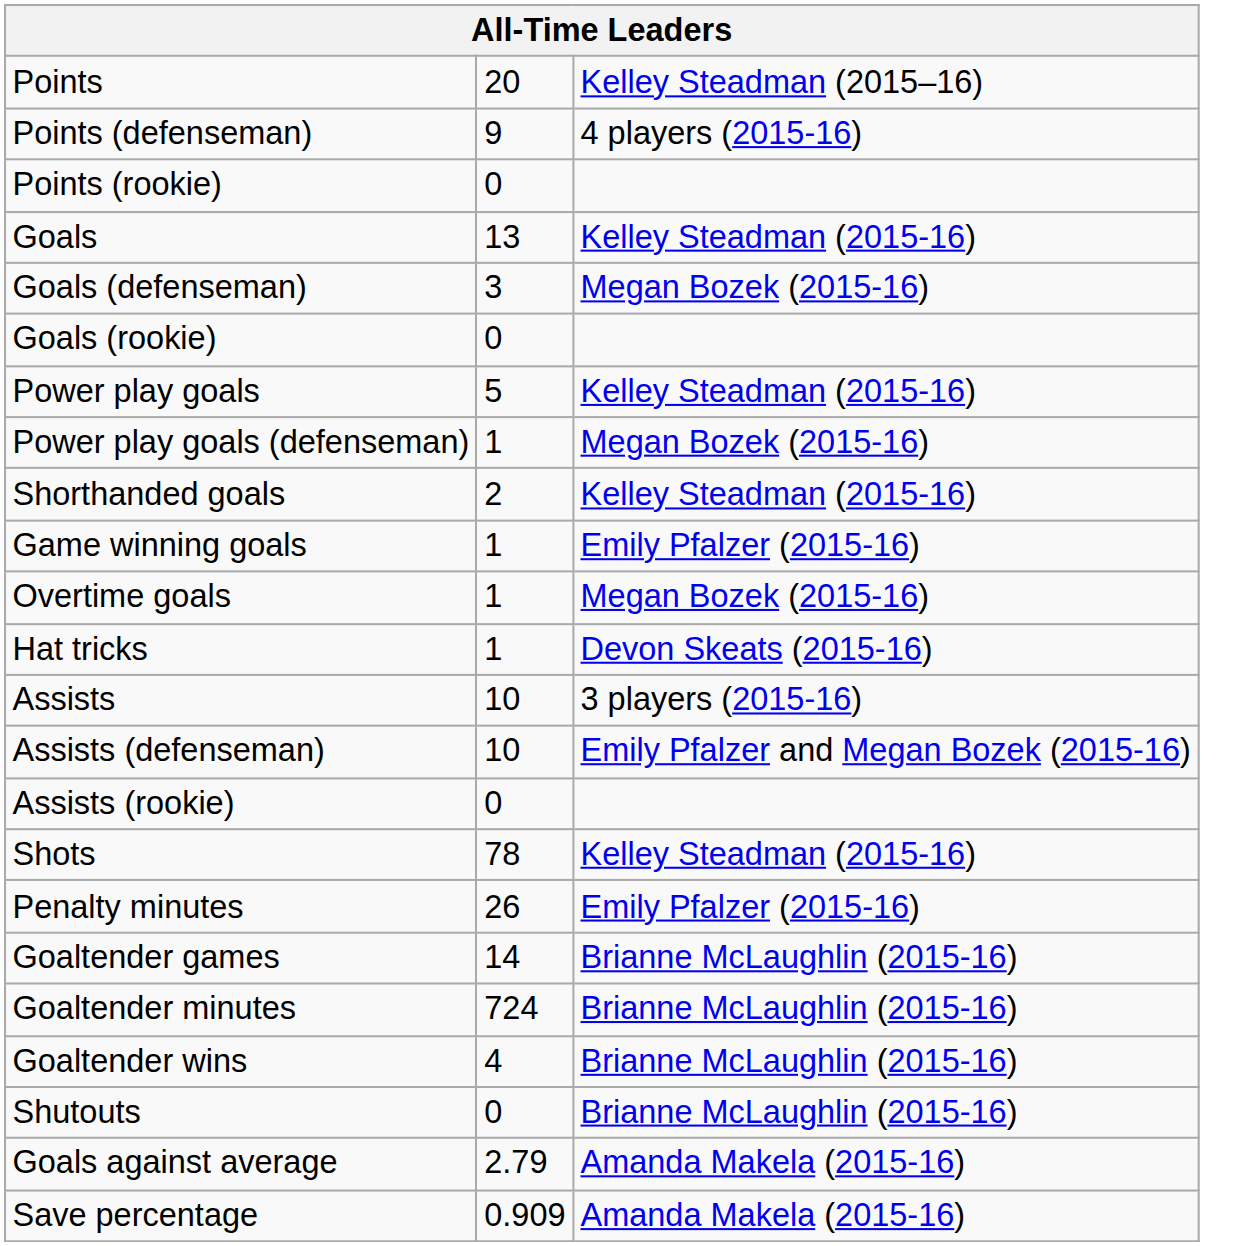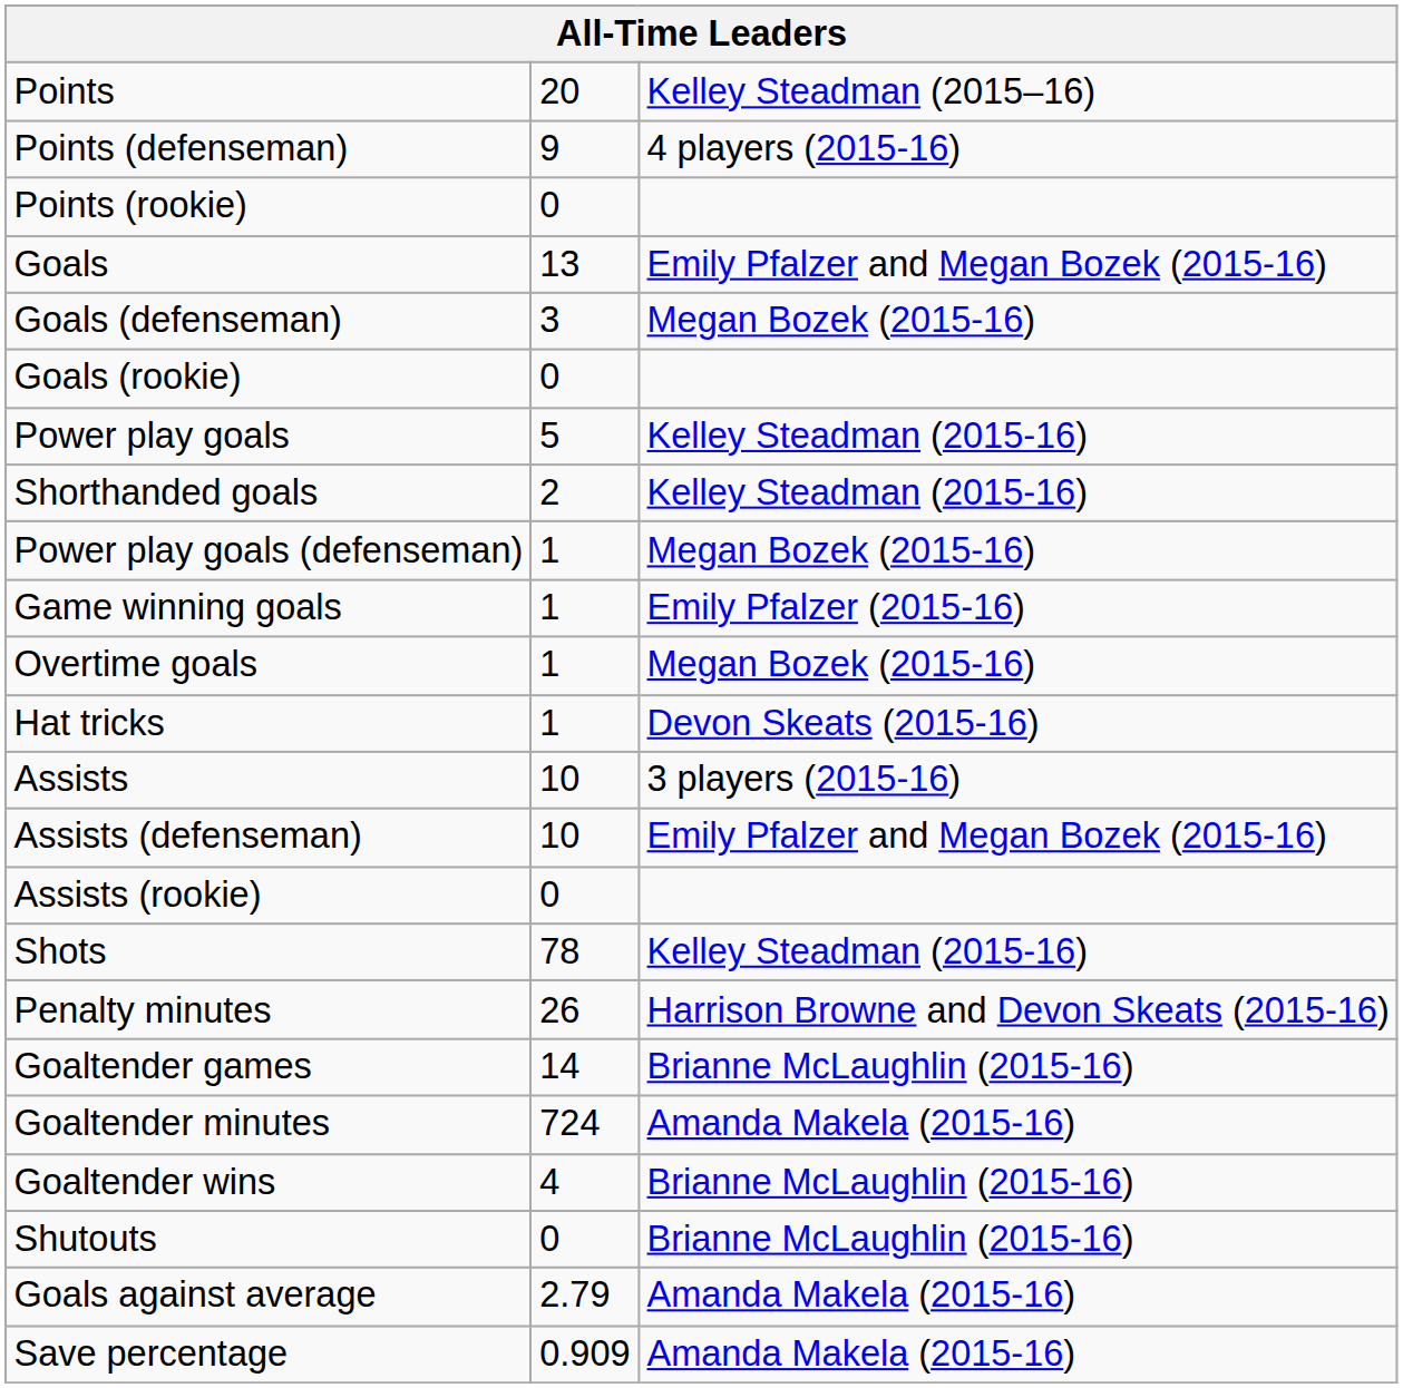Goals | column 3: Kelley Steadman (2015-16) -> Emily Pfalzer and Megan Bozek (2015-16)
rows swapped: Power play goals (defenseman) <-> Shorthanded goals
Penalty minutes | column 3: Emily Pfalzer (2015-16) -> Harrison Browne and Devon Skeats (2015-16)
Goaltender minutes | column 3: Brianne McLaughlin (2015-16) -> Amanda Makela (2015-16)
